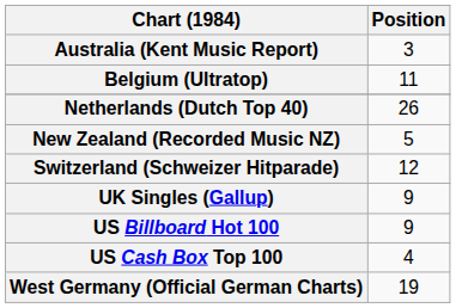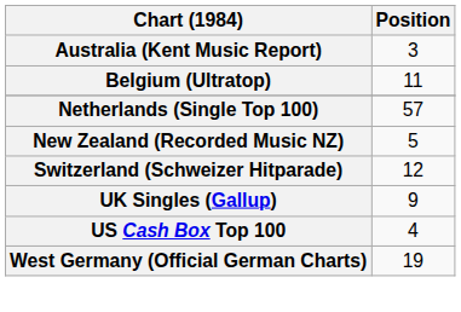- row: Netherlands (Dutch Top 40) | 26
+ row: Netherlands (Single Top 100) | 57
- row: US Billboard Hot 100 | 9
